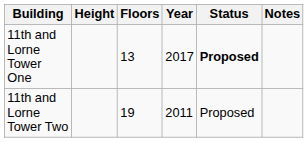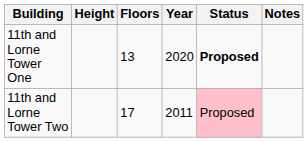11th and Lorne Tower One | Year: 2017 -> 2020
11th and Lorne Tower Two | Floors: 19 -> 17
11th and Lorne Tower Two | Status: no background -> pink background
